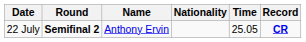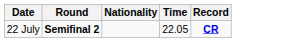- column: Name | Anthony Ervin
22 July | Time: 25.05 -> 22.05
